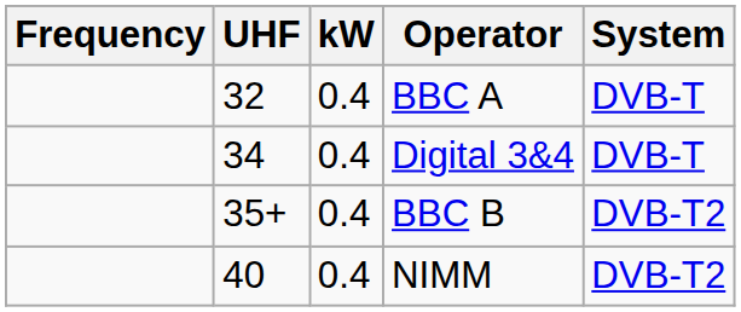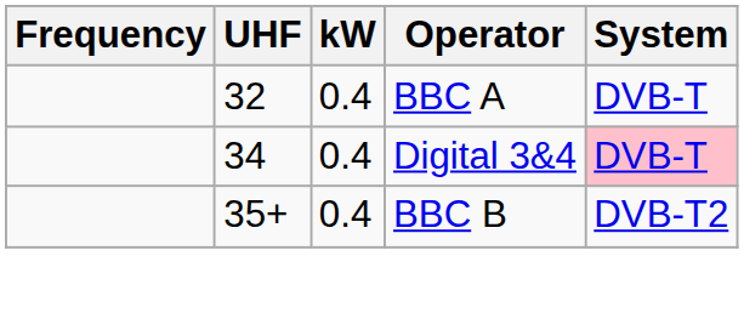Digital 3&4 | System: no background -> pink background
- row: 40 | 0.4 | NIMM | DVB-T2
